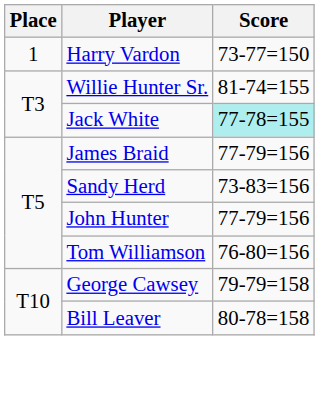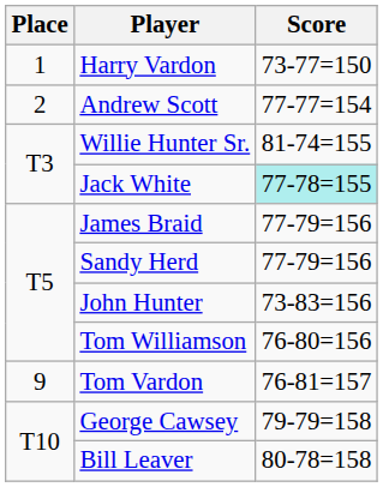+ row: 2 | Andrew Scott | 77-77=154
Sandy Herd | Score: 73-83=156 -> 77-79=156
John Hunter | Score: 77-79=156 -> 73-83=156
+ row: 9 | Tom Vardon | 76-81=157
